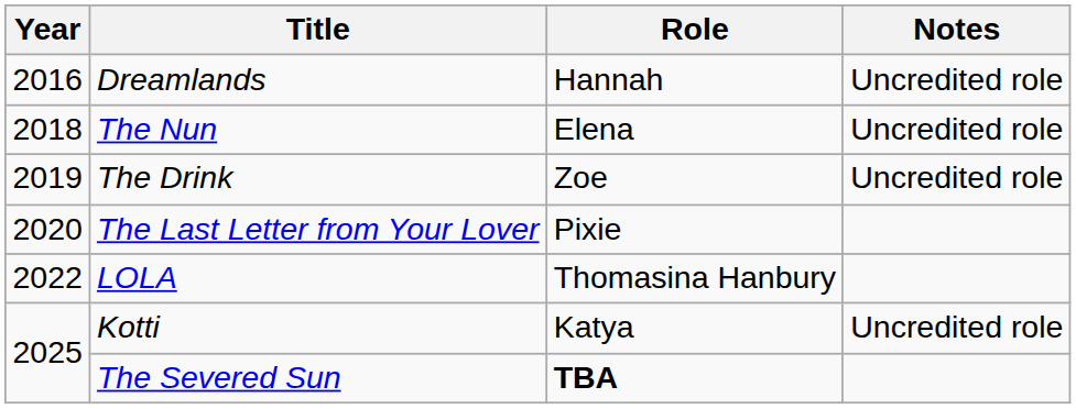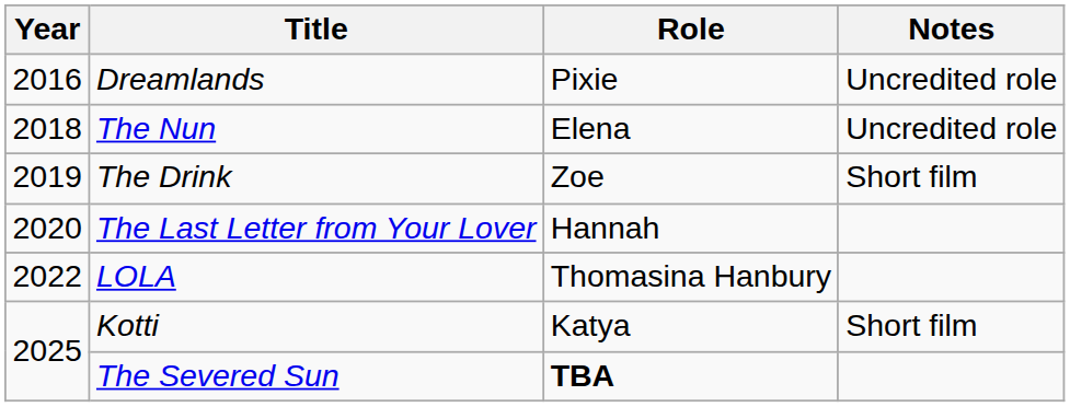Dreamlands | Role: Hannah -> Pixie
The Drink | Notes: Uncredited role -> Short film
The Last Letter from Your Lover | Role: Pixie -> Hannah
Kotti | Notes: Uncredited role -> Short film
